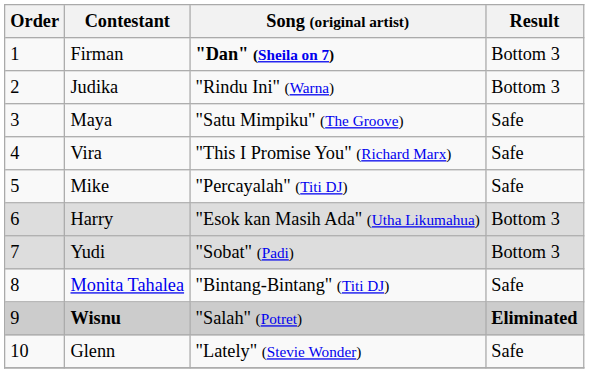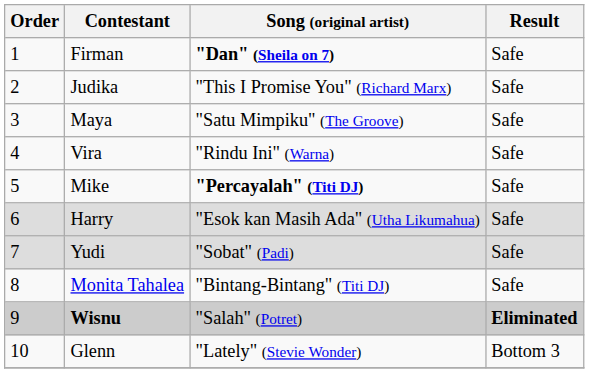Firman | Result: Bottom 3 -> Safe
Judika | Song (original artist): "Rindu Ini" (Warna) -> "This I Promise You" (Richard Marx)
Judika | Result: Bottom 3 -> Safe
Vira | Song (original artist): "This I Promise You" (Richard Marx) -> "Rindu Ini" (Warna)
Mike | Song (original artist): normal -> bold
Harry | Result: Bottom 3 -> Safe
Yudi | Result: Bottom 3 -> Safe
Glenn | Result: Safe -> Bottom 3
